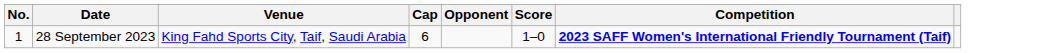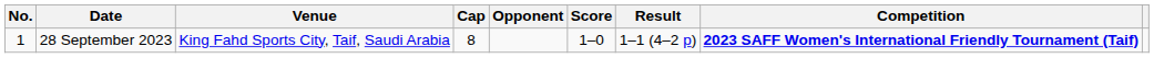+ column: Result | 1–1 (4–2 p)
28 September 2023 | Cap: 6 -> 8
